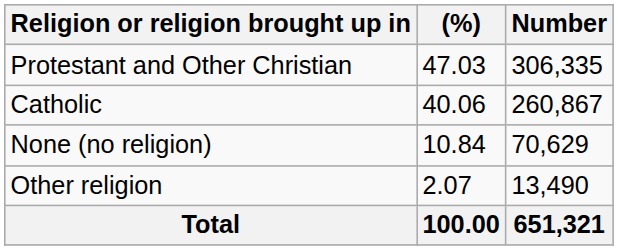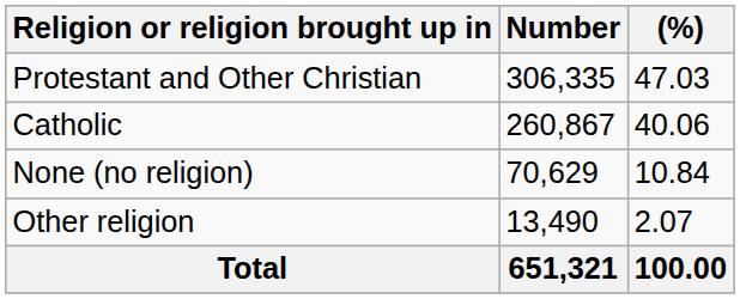columns swapped: Number <-> (%)
